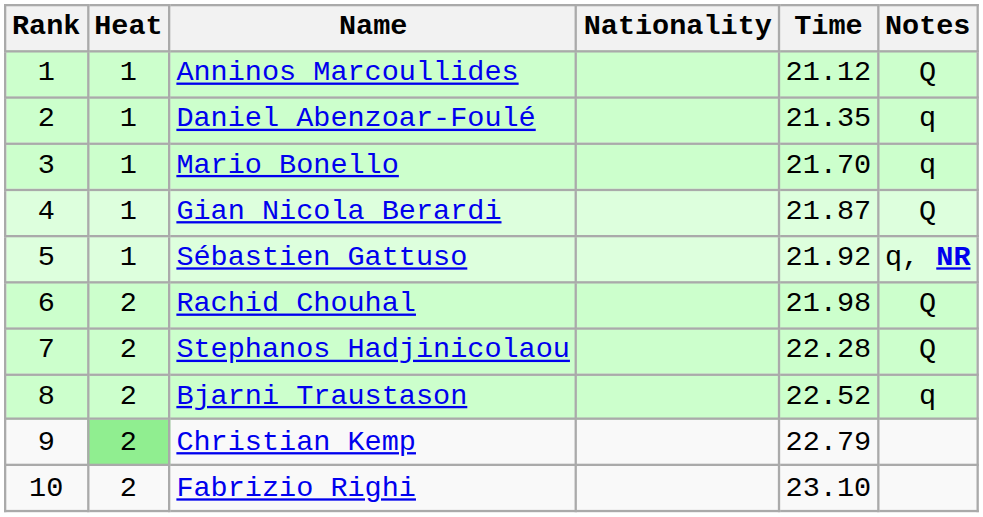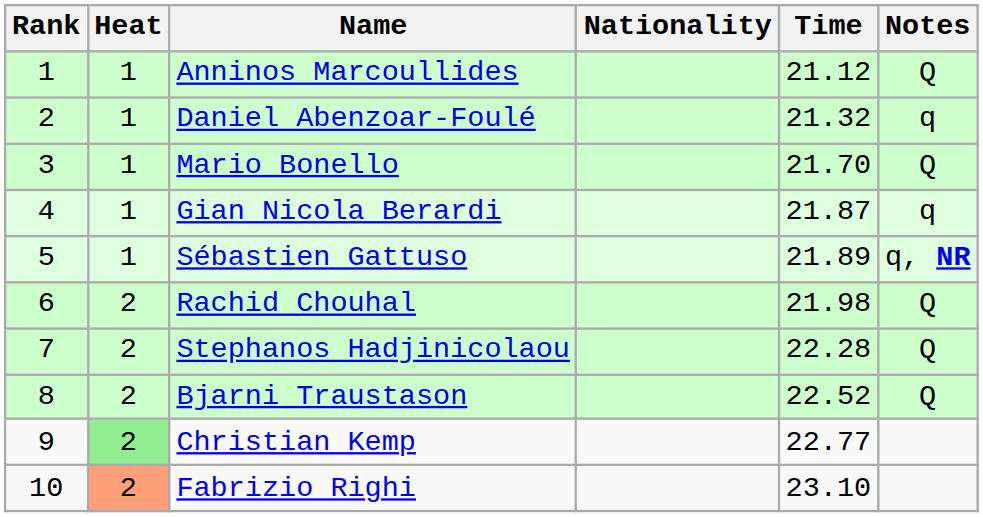Daniel Abenzoar-Foulé | Time: 21.35 -> 21.32
Mario Bonello | Notes: q -> Q
Gian Nicola Berardi | Notes: Q -> q
Sébastien Gattuso | Time: 21.92 -> 21.89
Bjarni Traustason | Notes: q -> Q
Christian Kemp | Time: 22.79 -> 22.77
Fabrizio Righi | Heat: no background -> lightsalmon background
